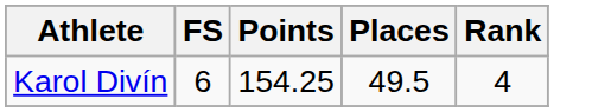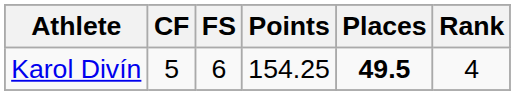+ column: CF | 5
Karol Divín | Places: normal -> bold
